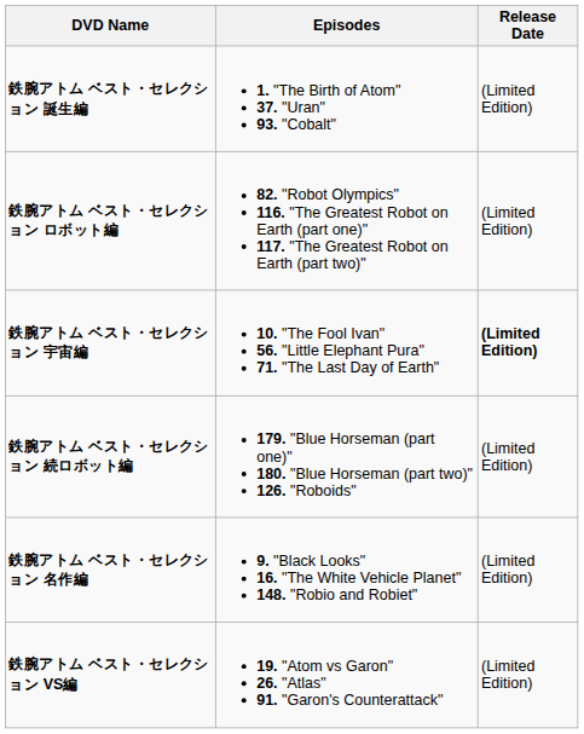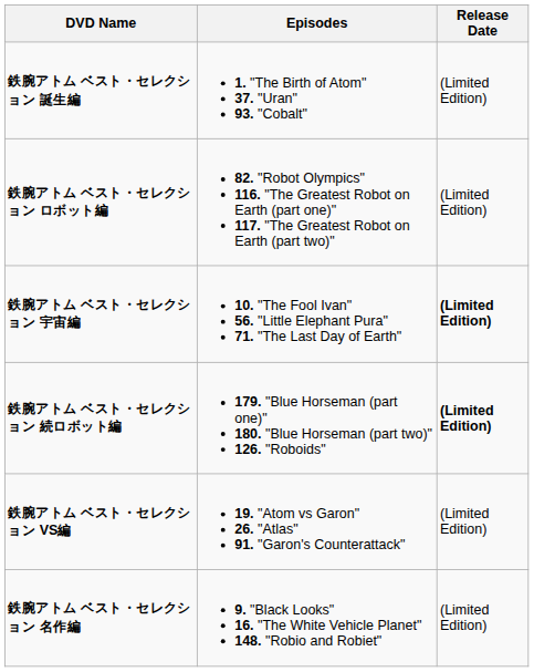鉄腕アトム ベスト・セレクション 続ロボット編 | Release Date: normal -> bold
rows swapped: 鉄腕アトム ベスト・セレクション VS編 <-> 鉄腕アトム ベスト・セレクション 名作編
